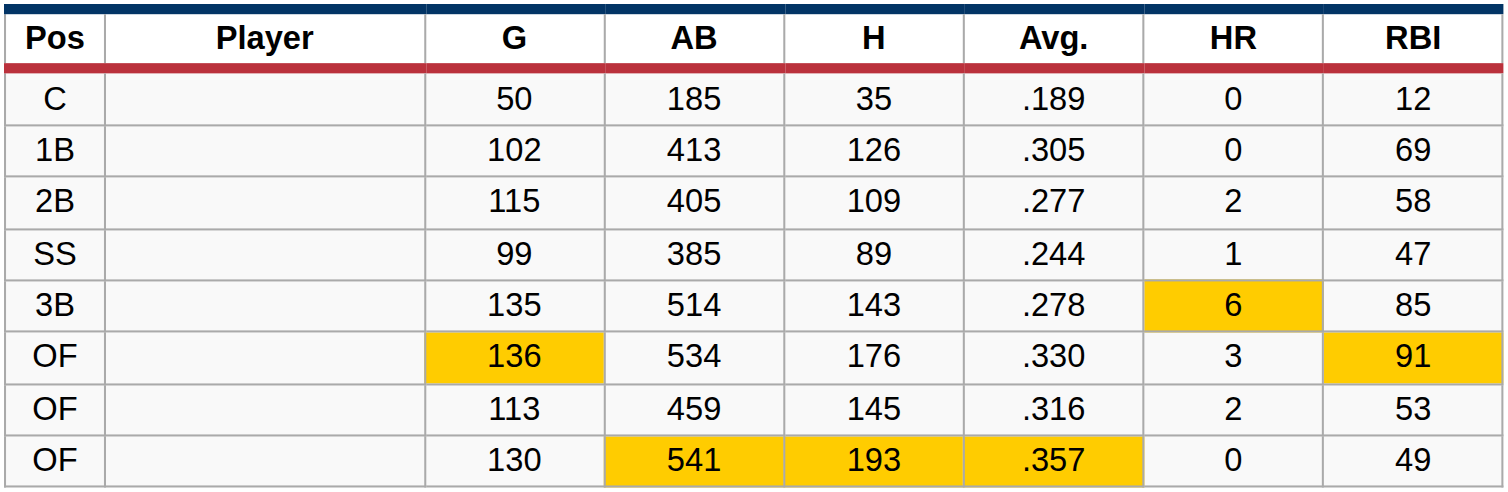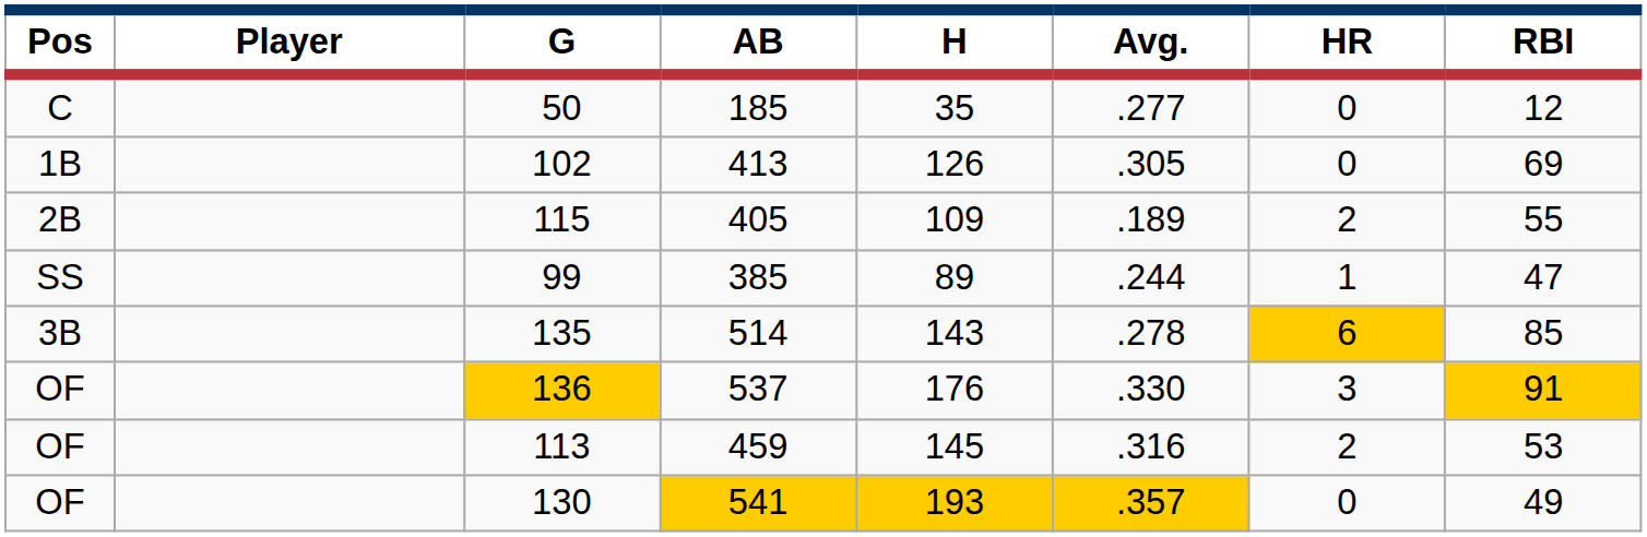50 | Avg.: .189 -> .277
115 | Avg.: .277 -> .189
115 | RBI: 58 -> 55
136 | AB: 534 -> 537
